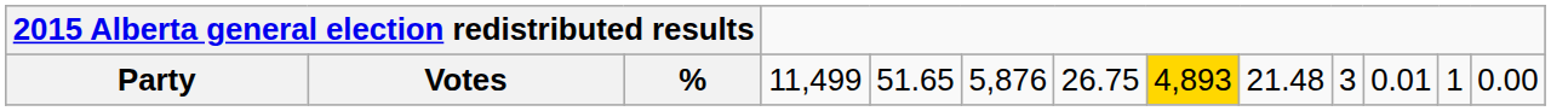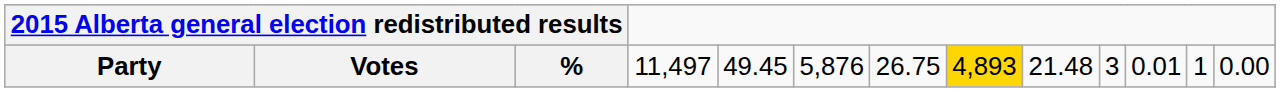Party | column 5: 11,499 -> 11,497
Party | column 6: 51.65 -> 49.45
